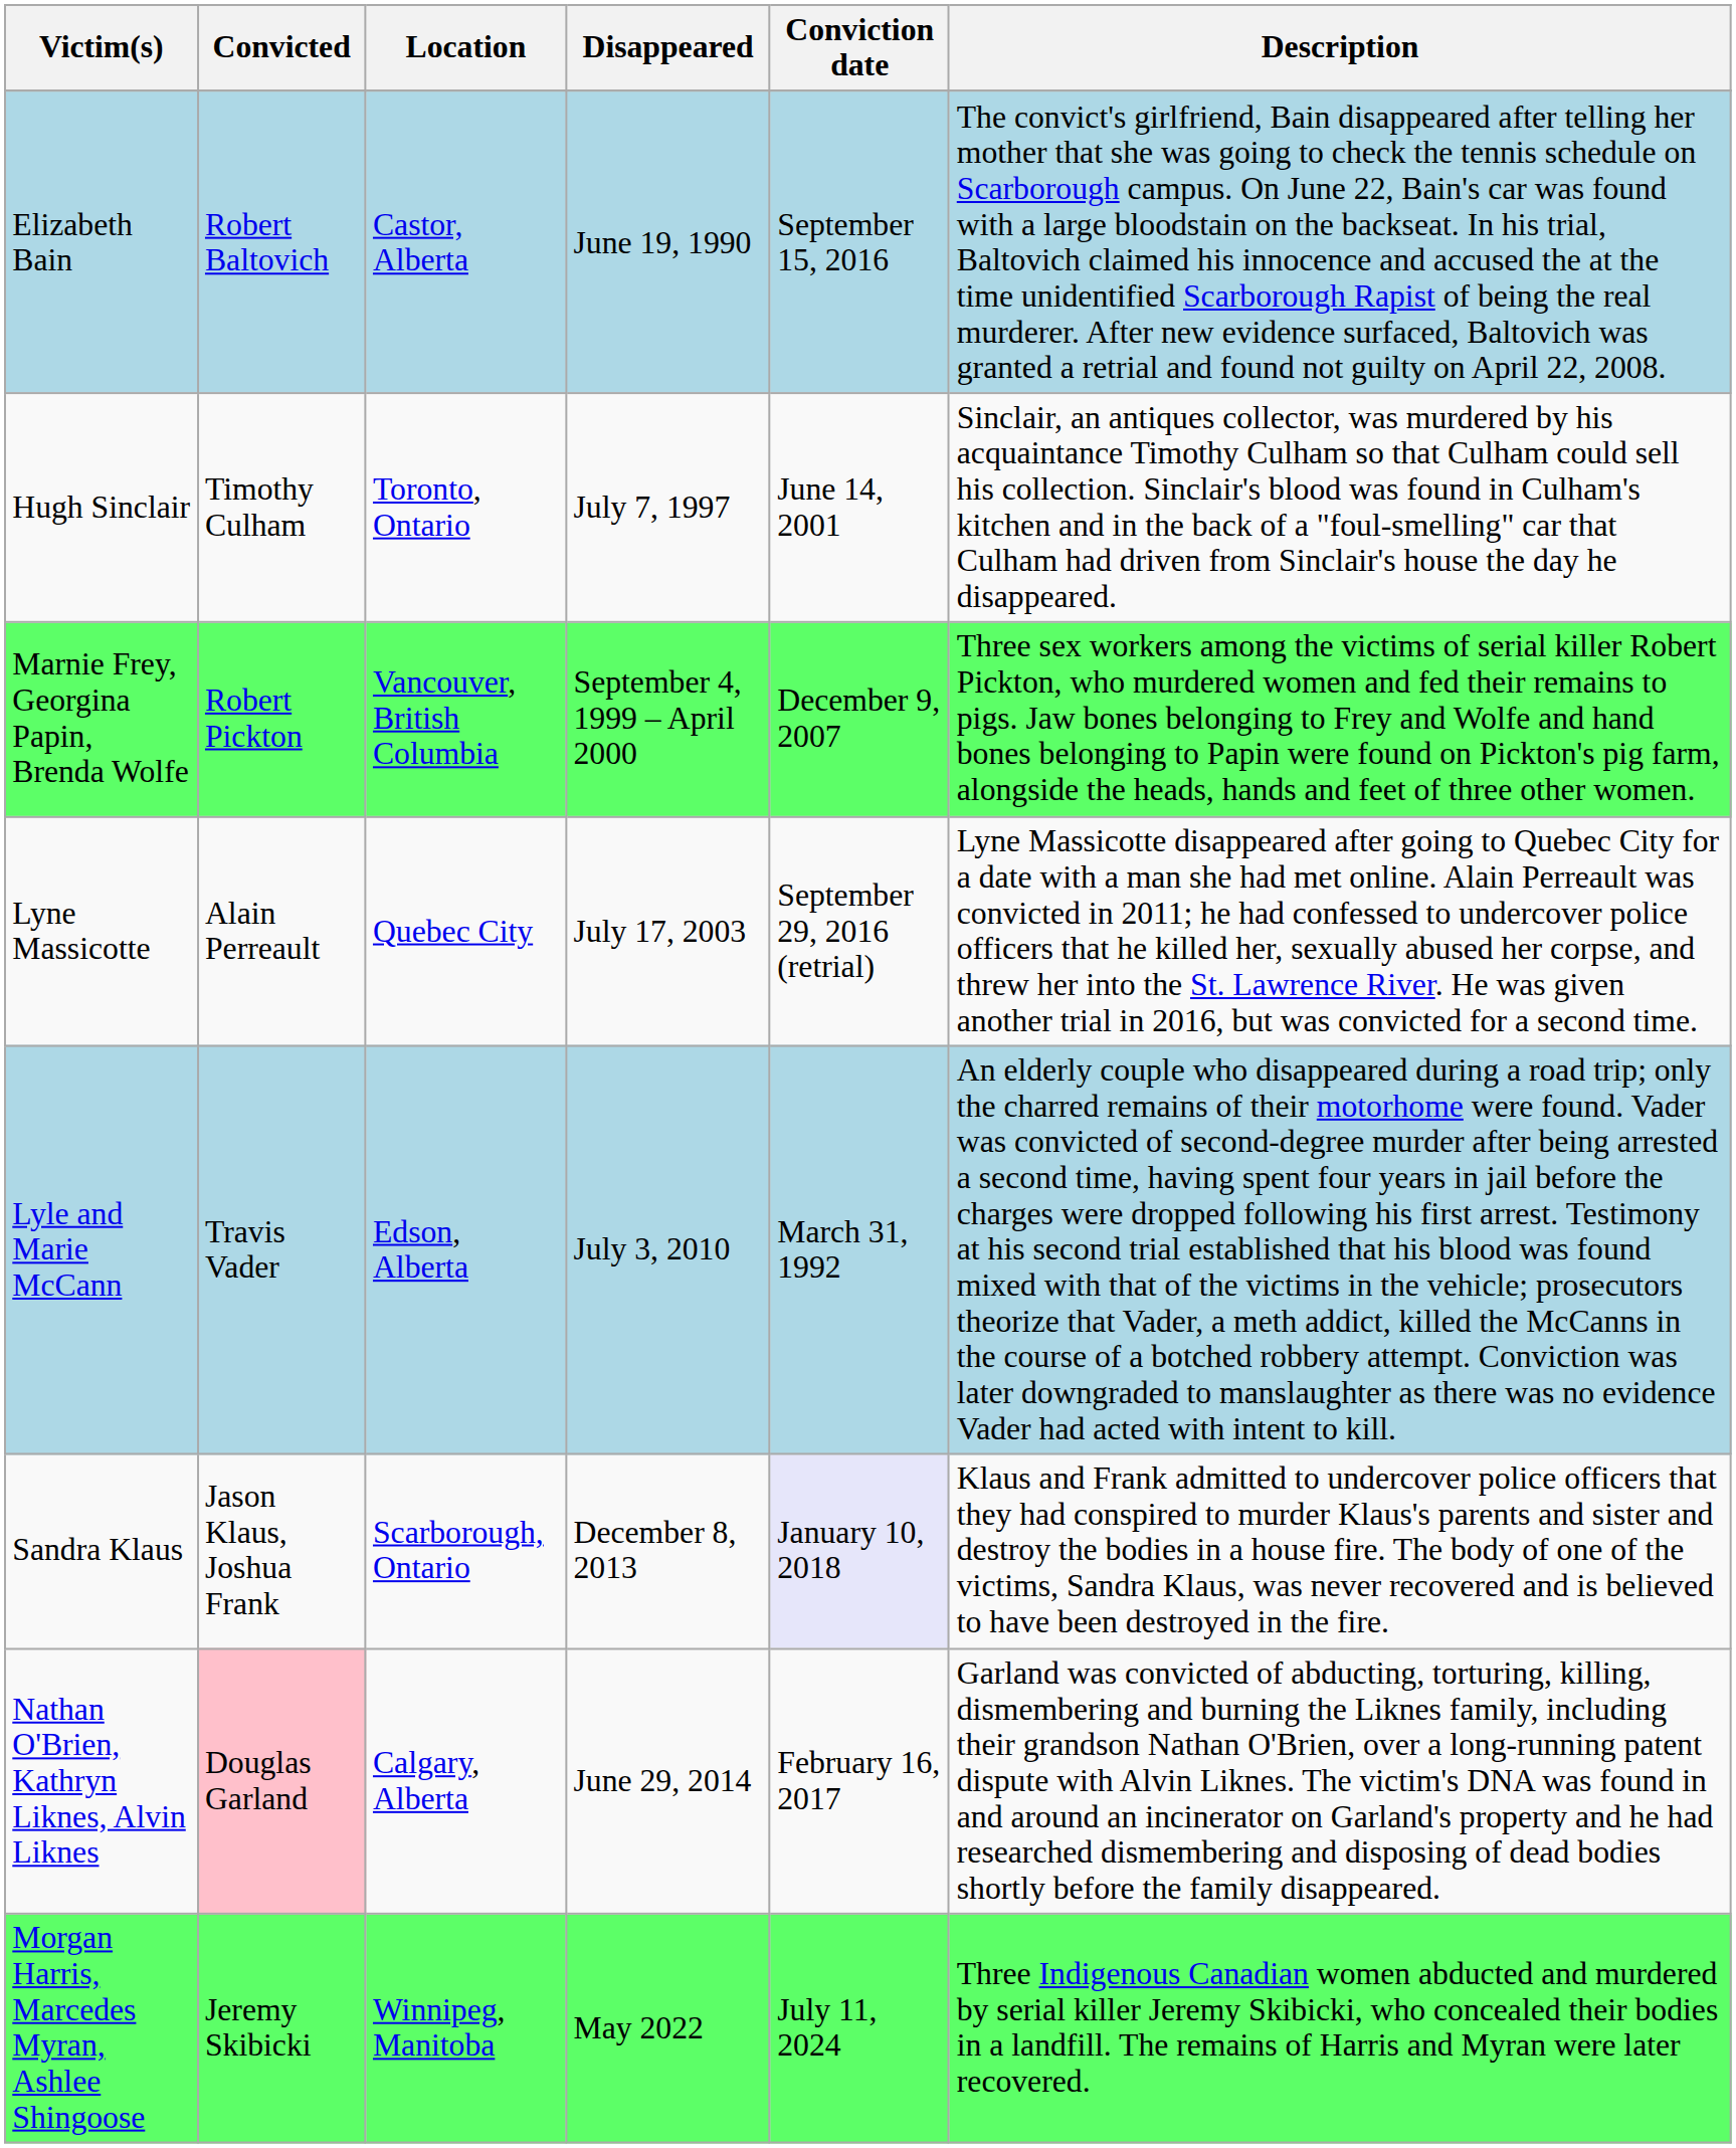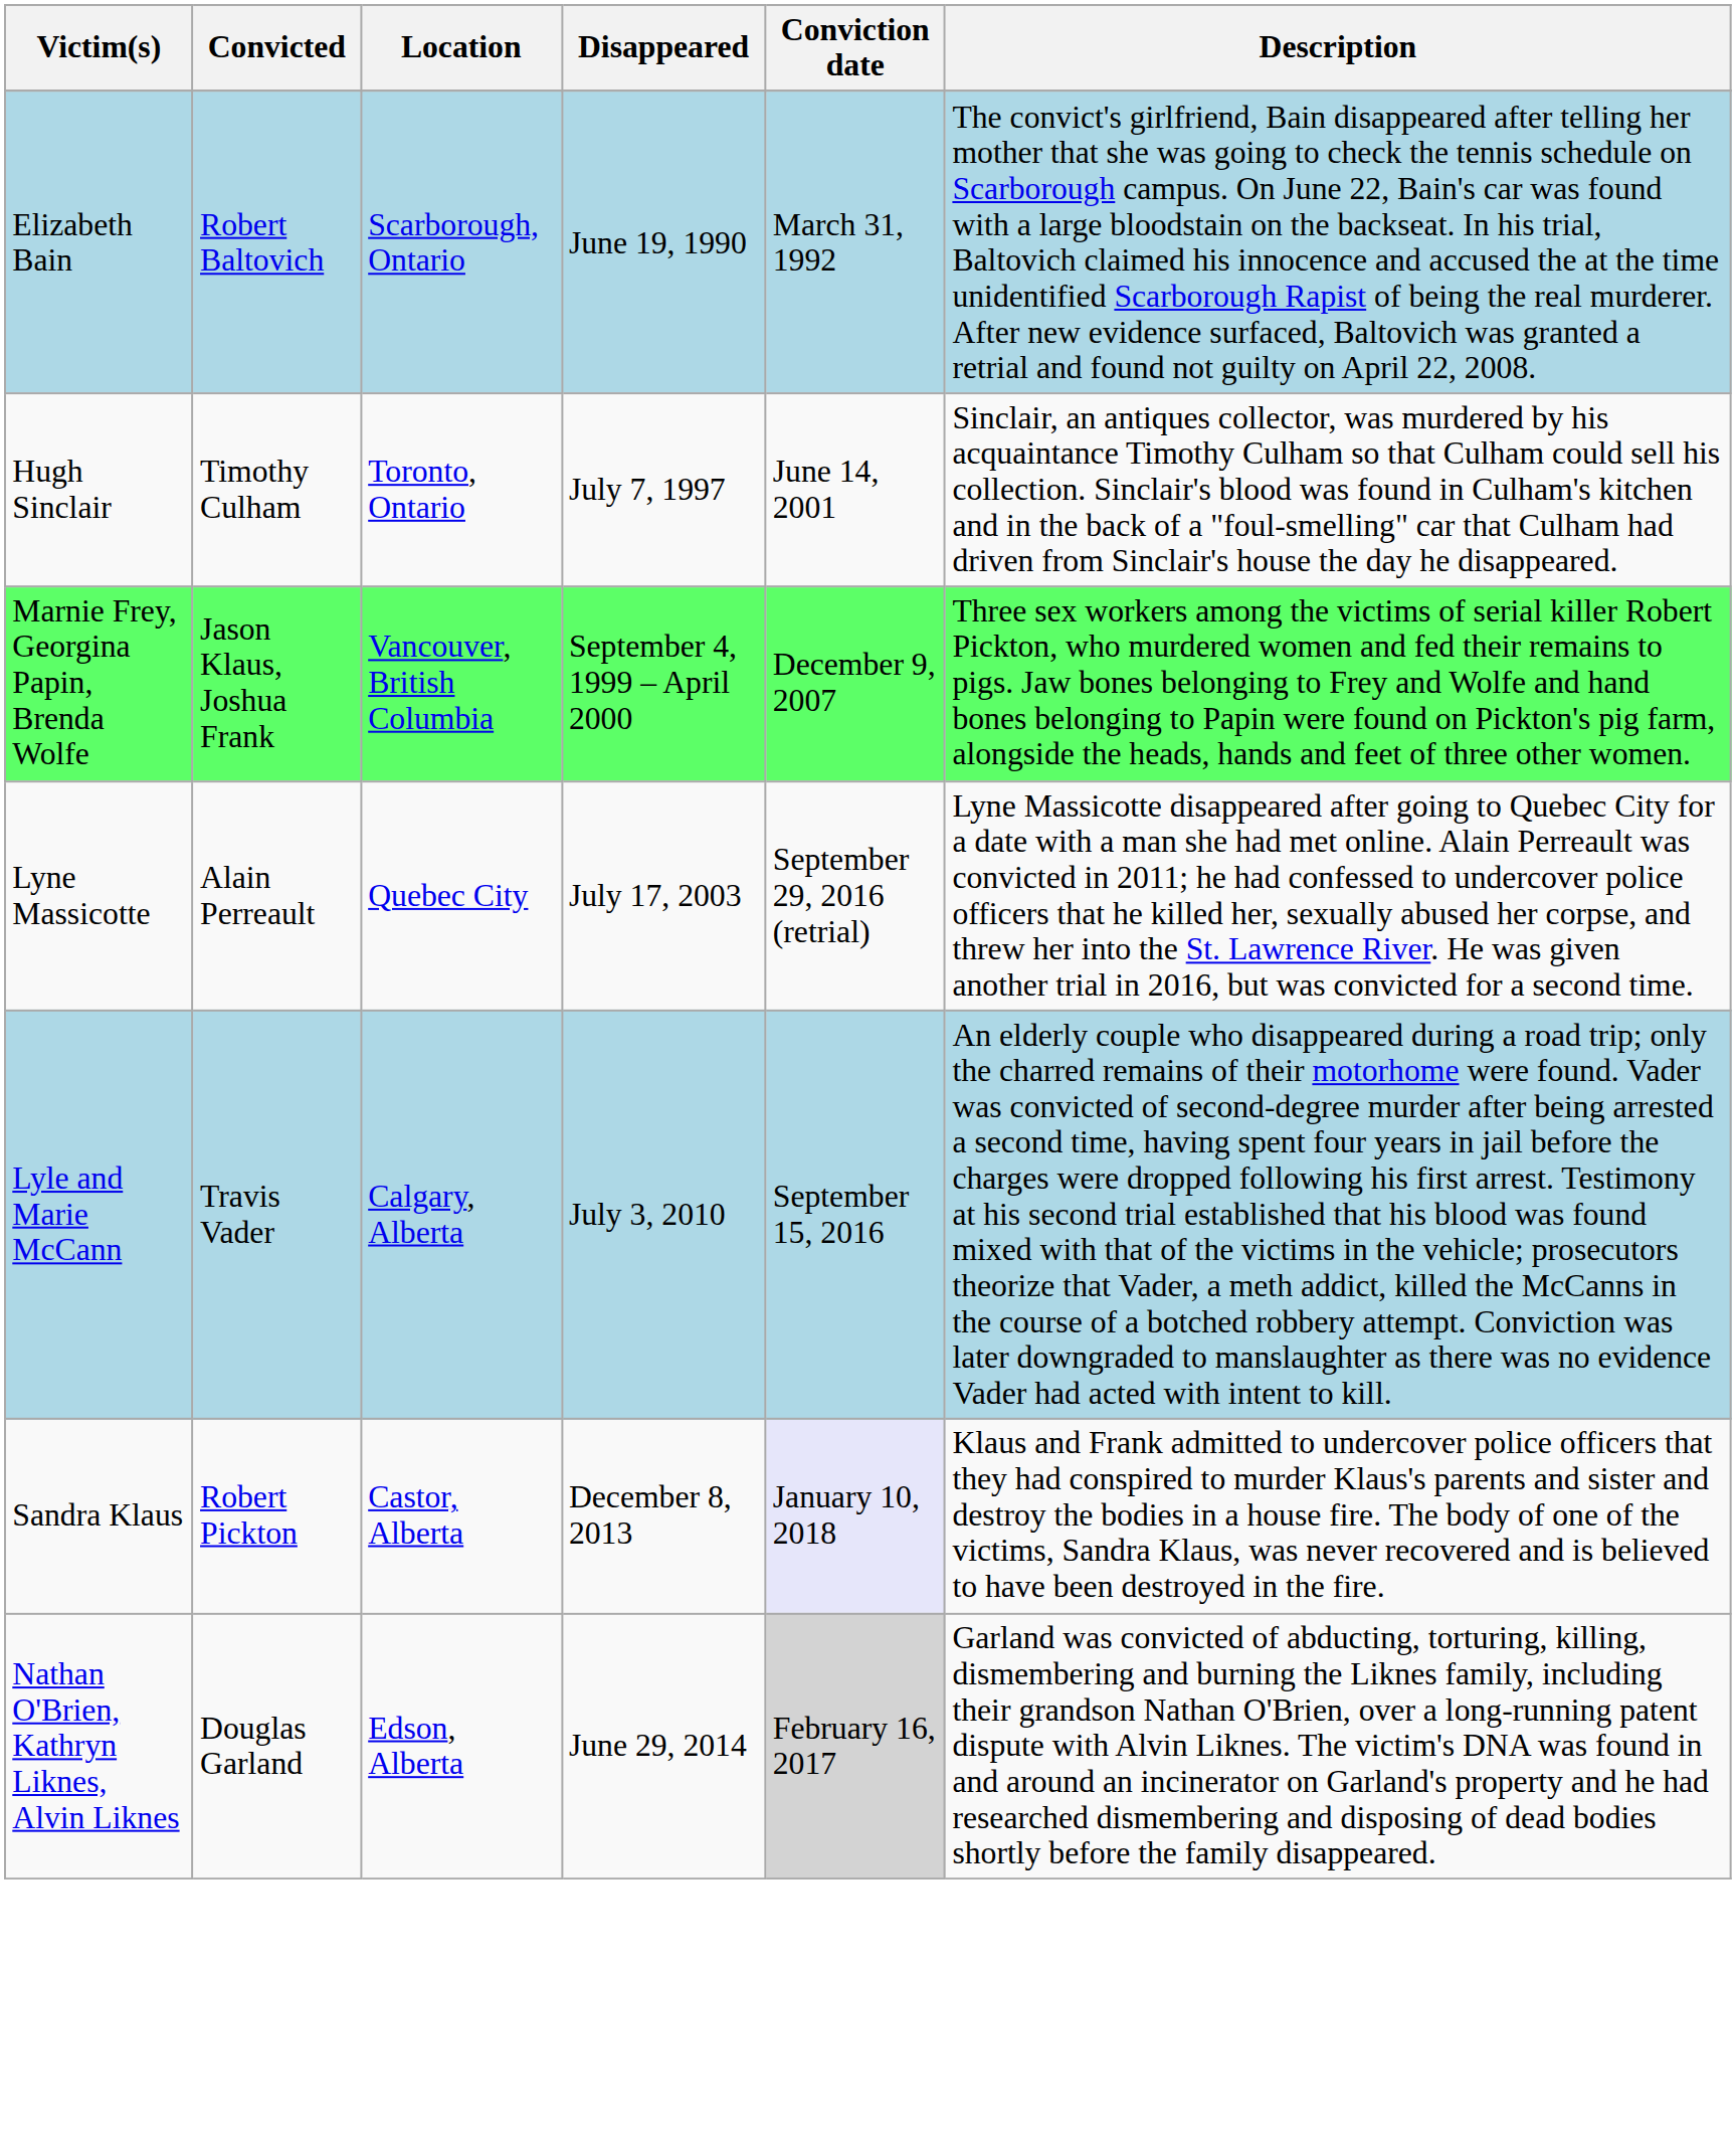Elizabeth Bain | Location: Castor, Alberta -> Scarborough, Ontario
Elizabeth Bain | Conviction date: September 15, 2016 -> March 31, 1992
Marnie Frey, Georgina Papin, Brenda Wolfe | Convicted: Robert Pickton -> Jason Klaus, Joshua Frank
Lyle and Marie McCann | Location: Edson, Alberta -> Calgary, Alberta
Lyle and Marie McCann | Conviction date: March 31, 1992 -> September 15, 2016
Sandra Klaus | Convicted: Jason Klaus, Joshua Frank -> Robert Pickton
Sandra Klaus | Location: Scarborough, Ontario -> Castor, Alberta
Nathan O'Brien, Kathryn Liknes, Alvin Liknes | Convicted: pink background -> no background
Nathan O'Brien, Kathryn Liknes, Alvin Liknes | Location: Calgary, Alberta -> Edson, Alberta
Nathan O'Brien, Kathryn Liknes, Alvin Liknes | Conviction date: no background -> lightgrey background
- row: Morgan Harris, Marcedes Myran, Ashlee Shingoose | Jeremy Skibicki | Winnipeg, Manitoba | May 2022 | July 11, 2024 | Three Indigenous Canadian women abducted and murdered by serial killer Jeremy Skibicki, who concealed their bodies in a landfill. The remains of Harris and Myran were later recovered.
